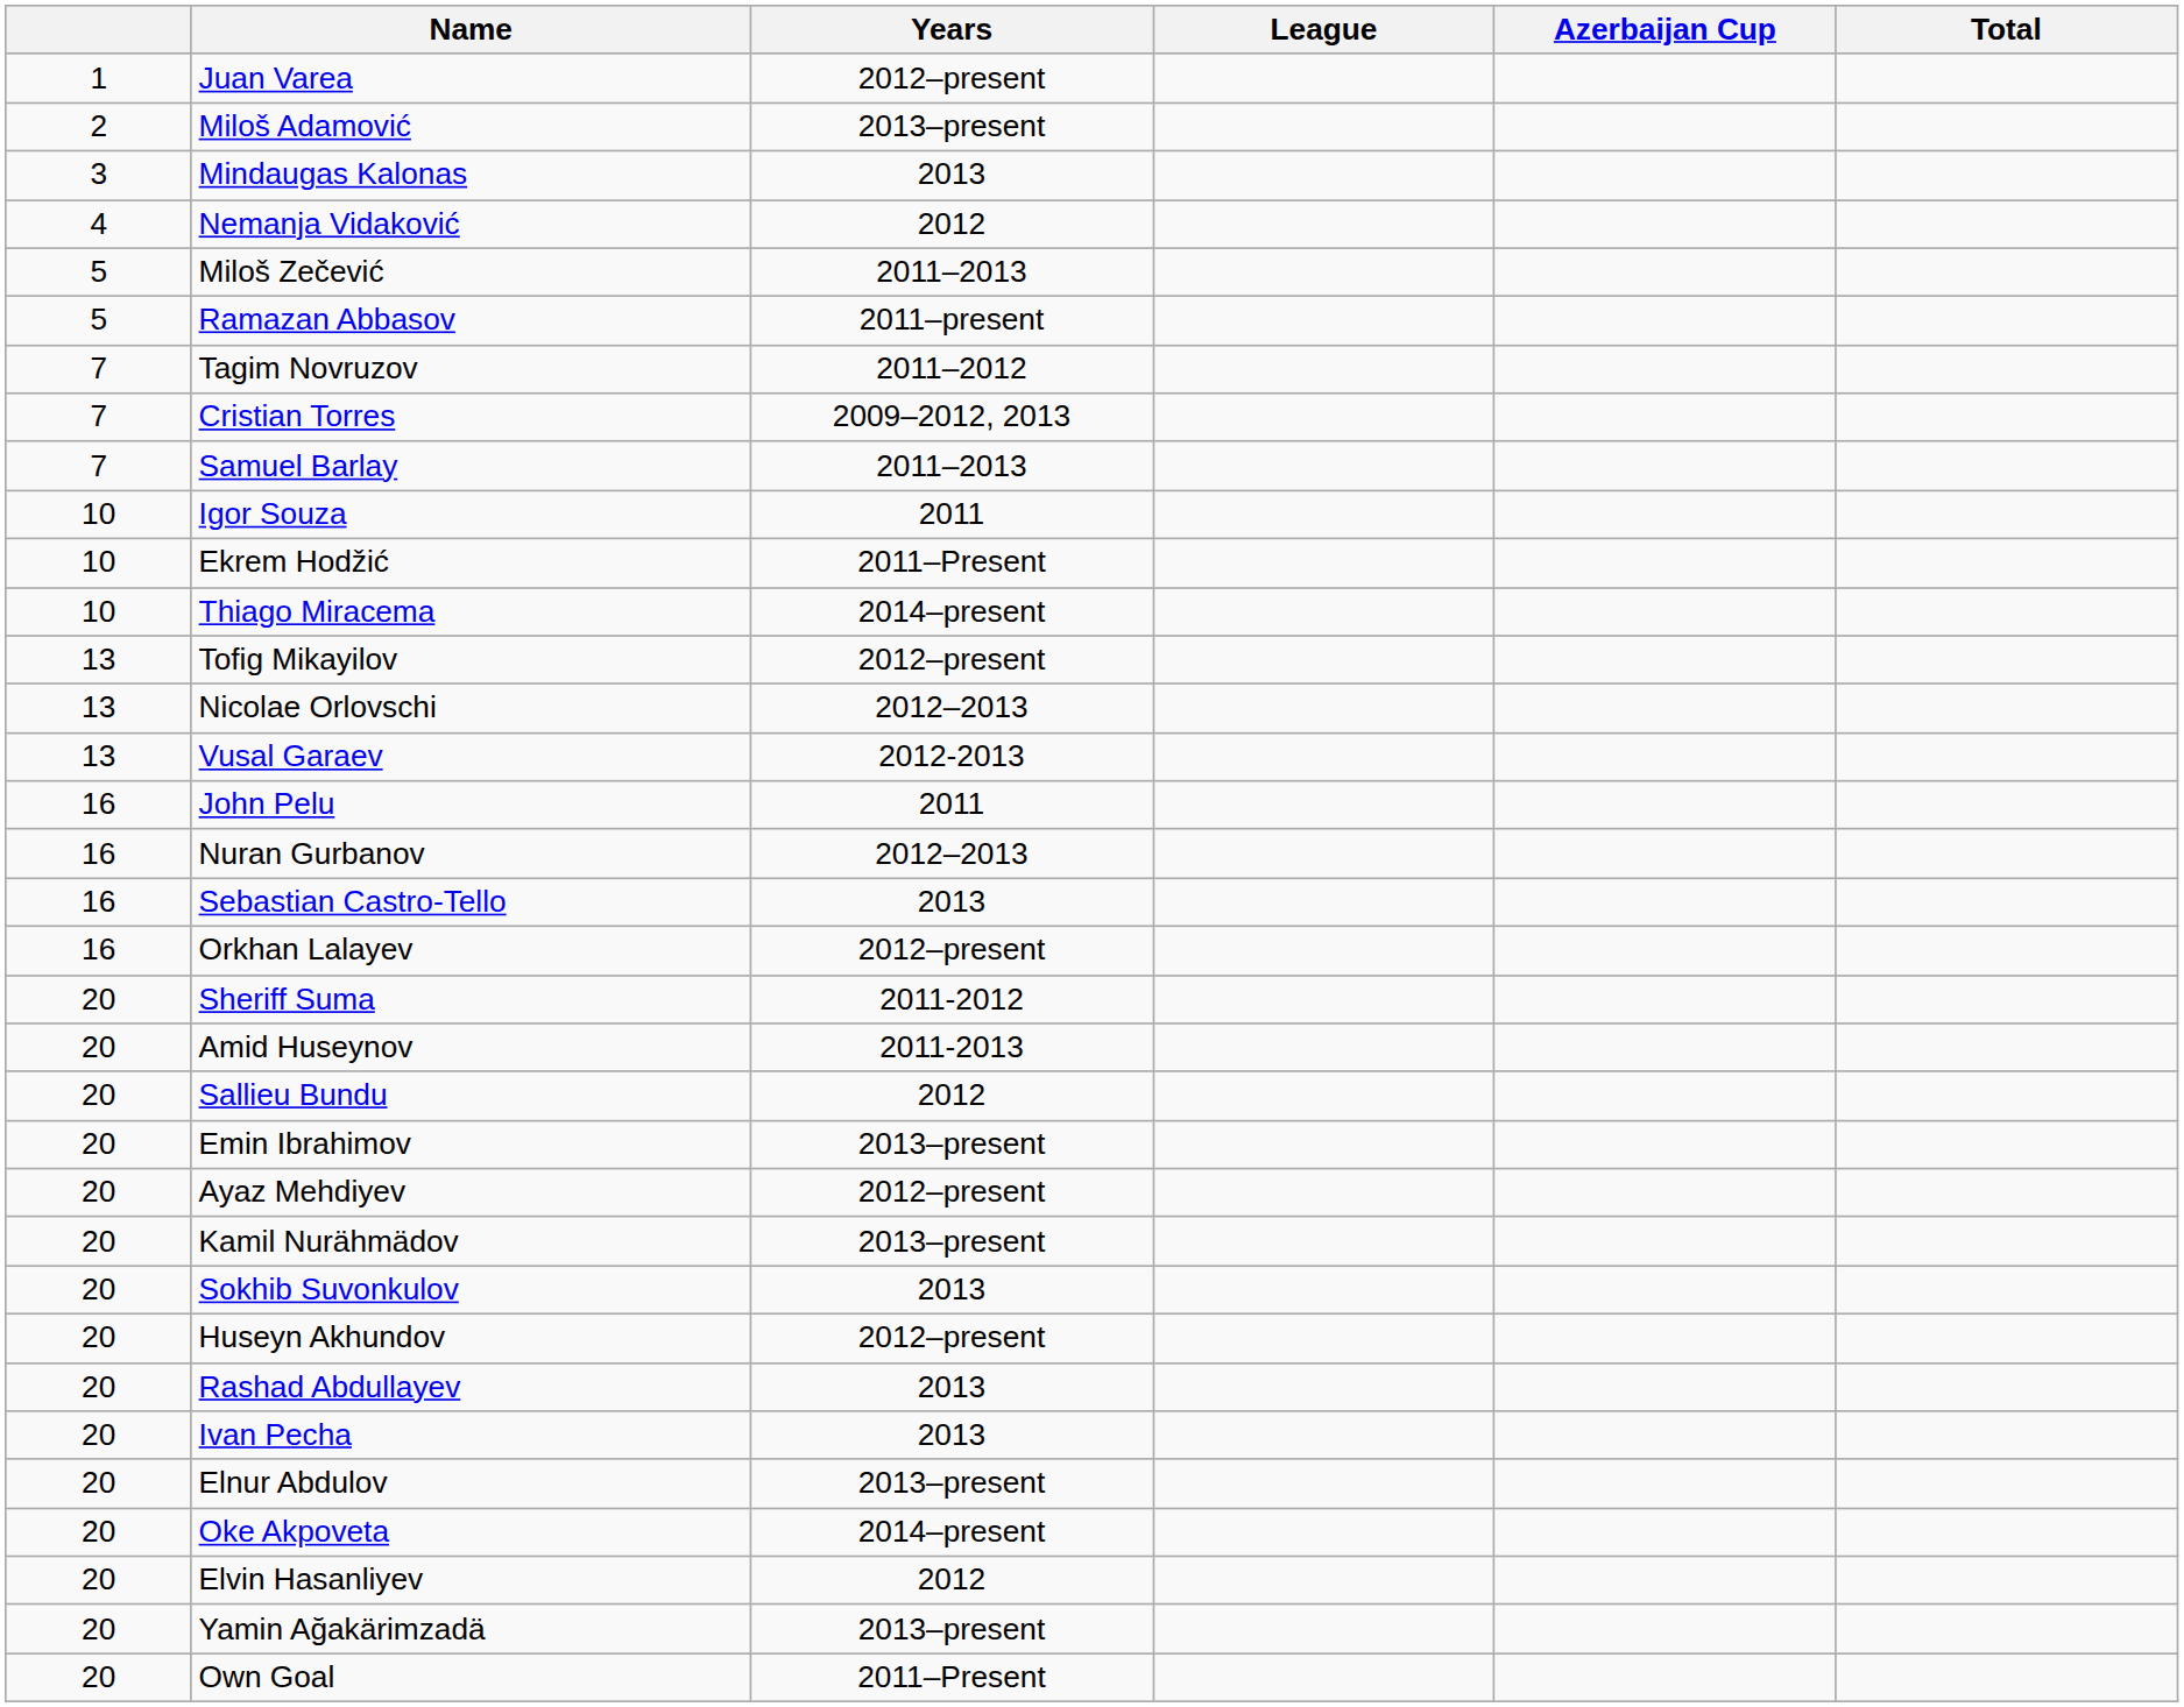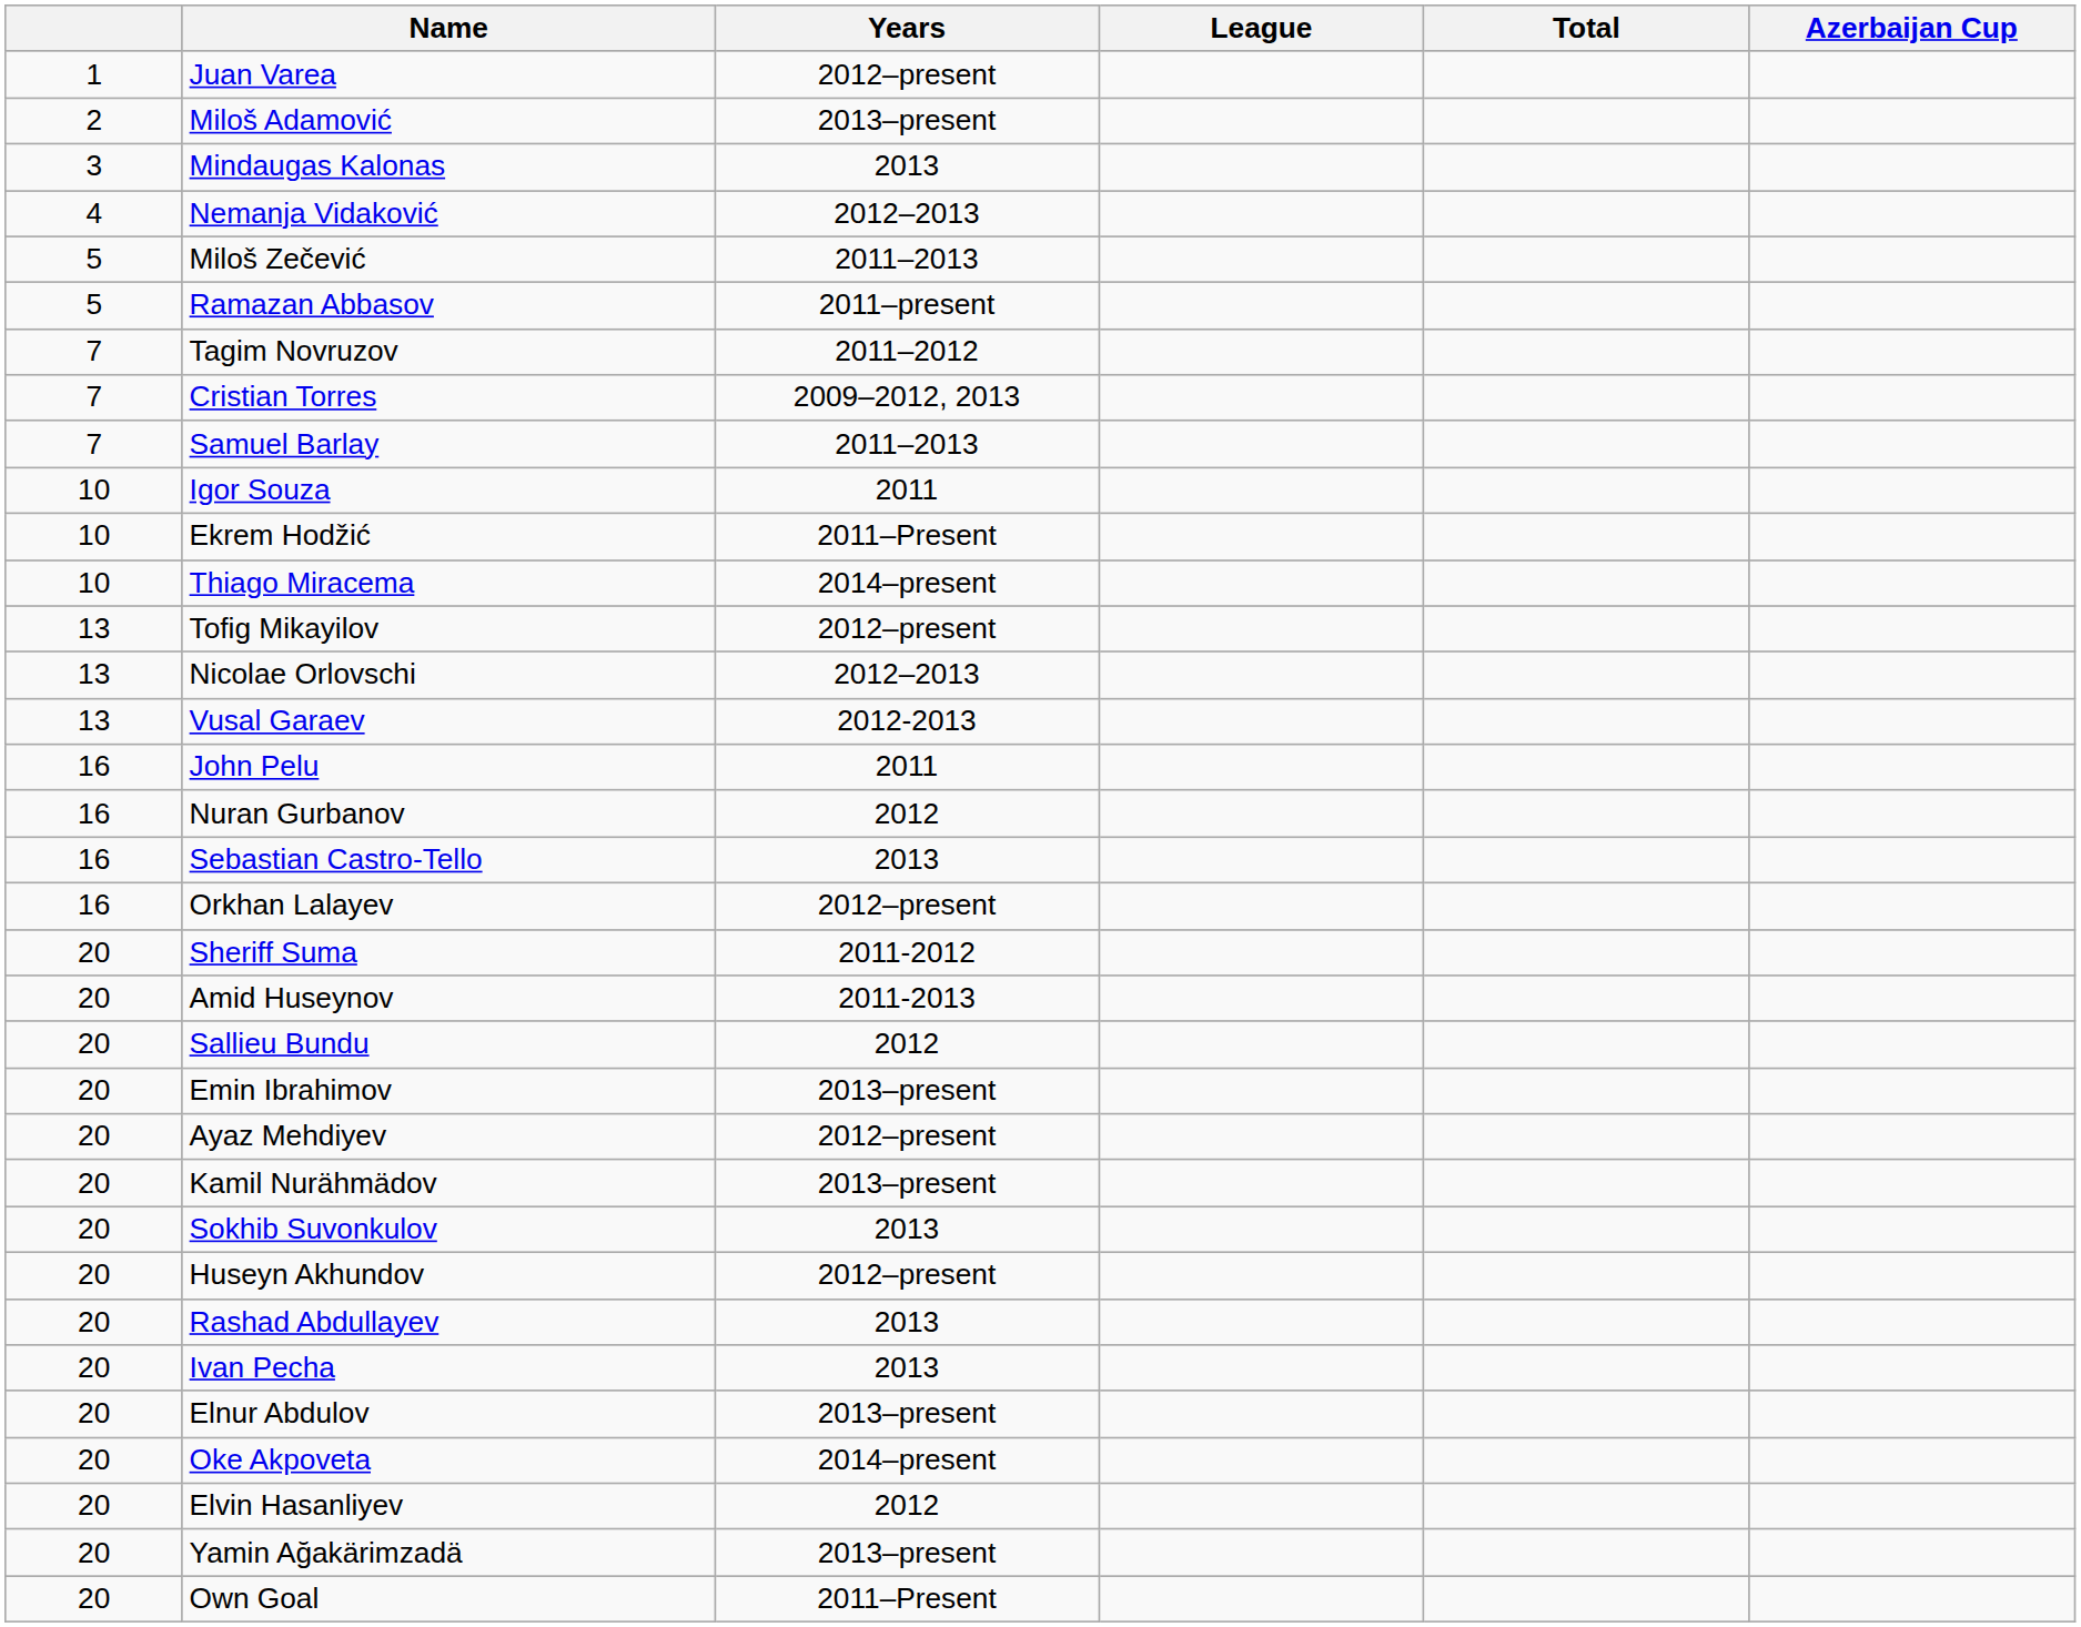columns swapped: Azerbaijan Cup <-> Total
Nemanja Vidaković | Years: 2012 -> 2012–2013
Nuran Gurbanov | Years: 2012–2013 -> 2012
